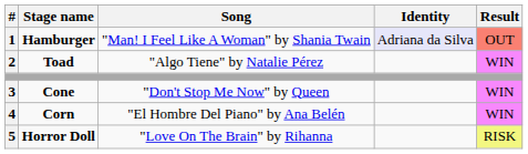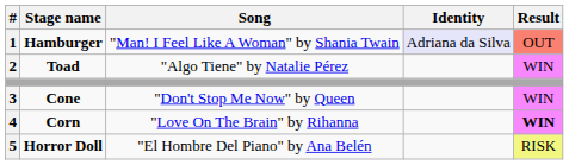Corn | Song: "El Hombre Del Piano" by Ana Belén -> "Love On The Brain" by Rihanna
Corn | Result: normal -> bold
Horror Doll | Song: "Love On The Brain" by Rihanna -> "El Hombre Del Piano" by Ana Belén
